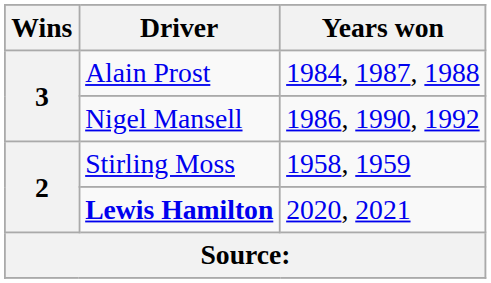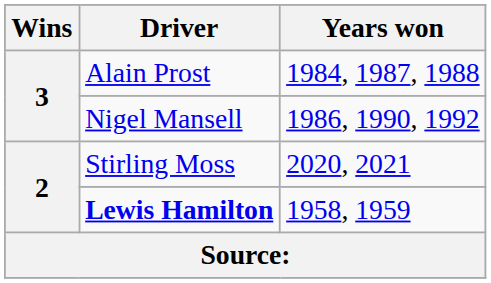Stirling Moss | Years won: 1958, 1959 -> 2020, 2021
Lewis Hamilton | Years won: 2020, 2021 -> 1958, 1959
